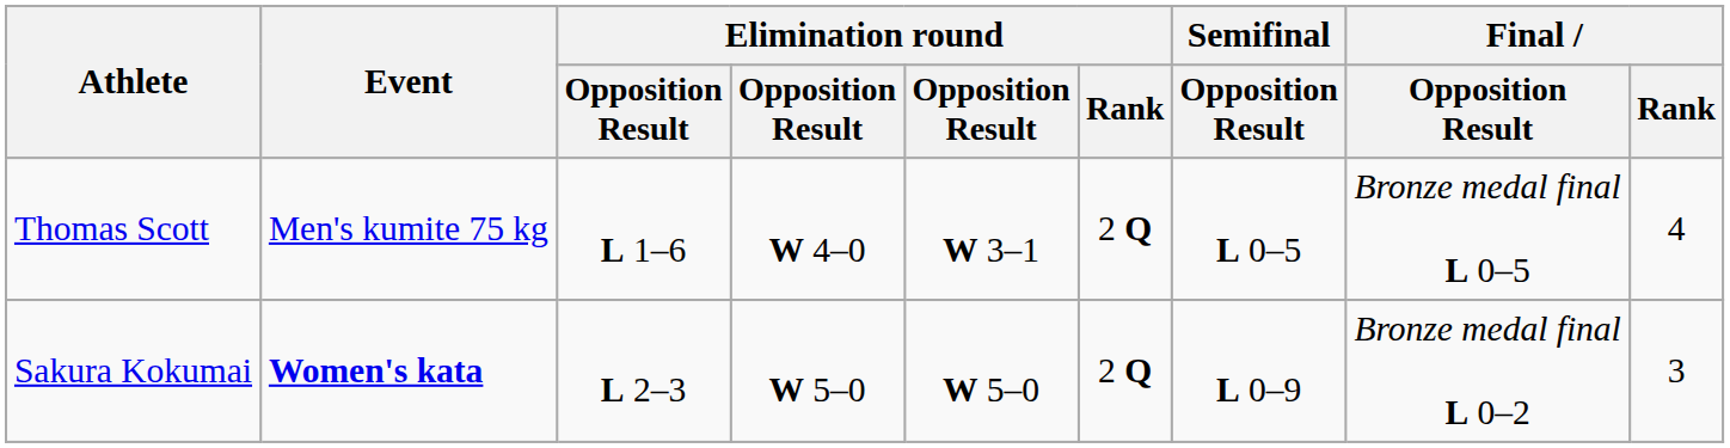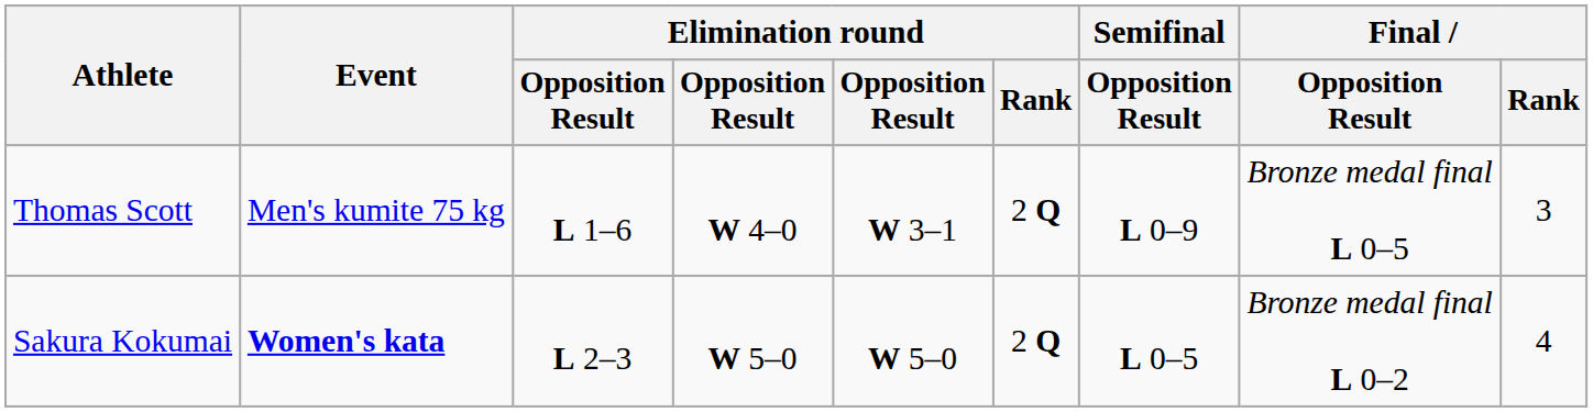Thomas Scott | Semifinal / Opposition Result: L 0–5 -> L 0–9
Thomas Scott | Final / Rank: 4 -> 3
Sakura Kokumai | Semifinal / Opposition Result: L 0–9 -> L 0–5
Sakura Kokumai | Final / Rank: 3 -> 4
